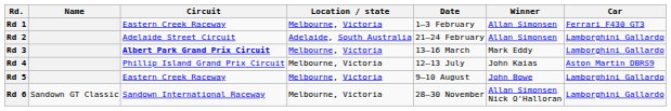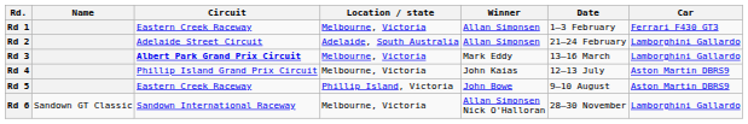columns swapped: Date <-> Winner
Rd 5 | Location / state: Melbourne, Victoria -> Phillip Island, Victoria
Rd 5 | Car: Lamborghini Gallardo -> Aston Martin DBRS9
